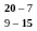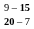rows swapped: 20 – 7 <-> 9 – 15
